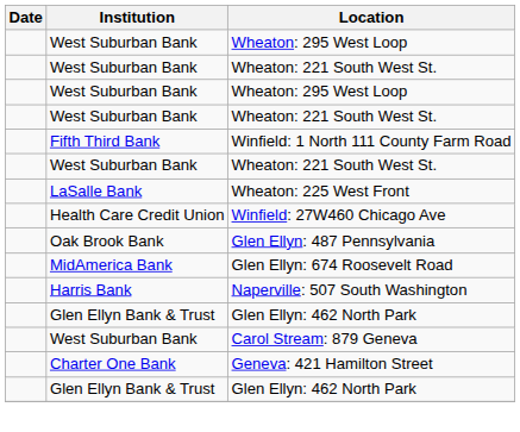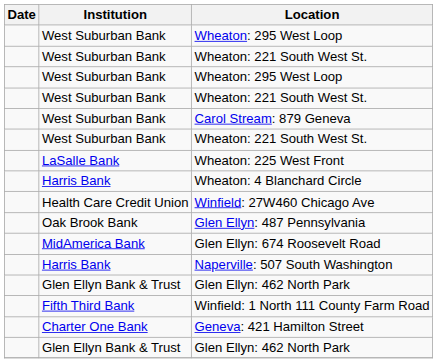rows swapped: Carol Stream: 879 Geneva <-> Winfield: 1 North 111 County Farm Road
+ row: Harris Bank | Wheaton: 4 Blanchard Circle
